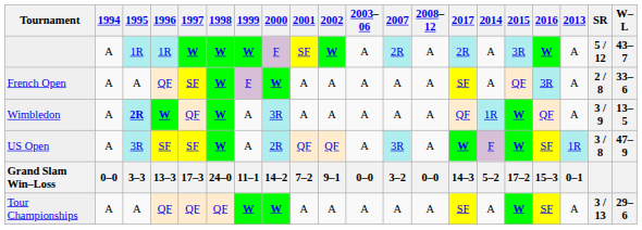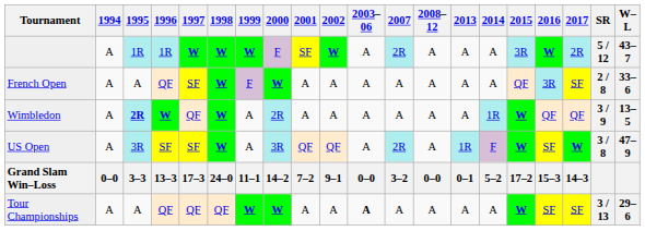columns swapped: 2013 <-> 2017
Wimbledon | 2000: 3R -> 2R
US Open | 2000: 2R -> 3R
US Open | 2007: 3R -> 2R
Tour Championships | 2003–06: normal -> bold
